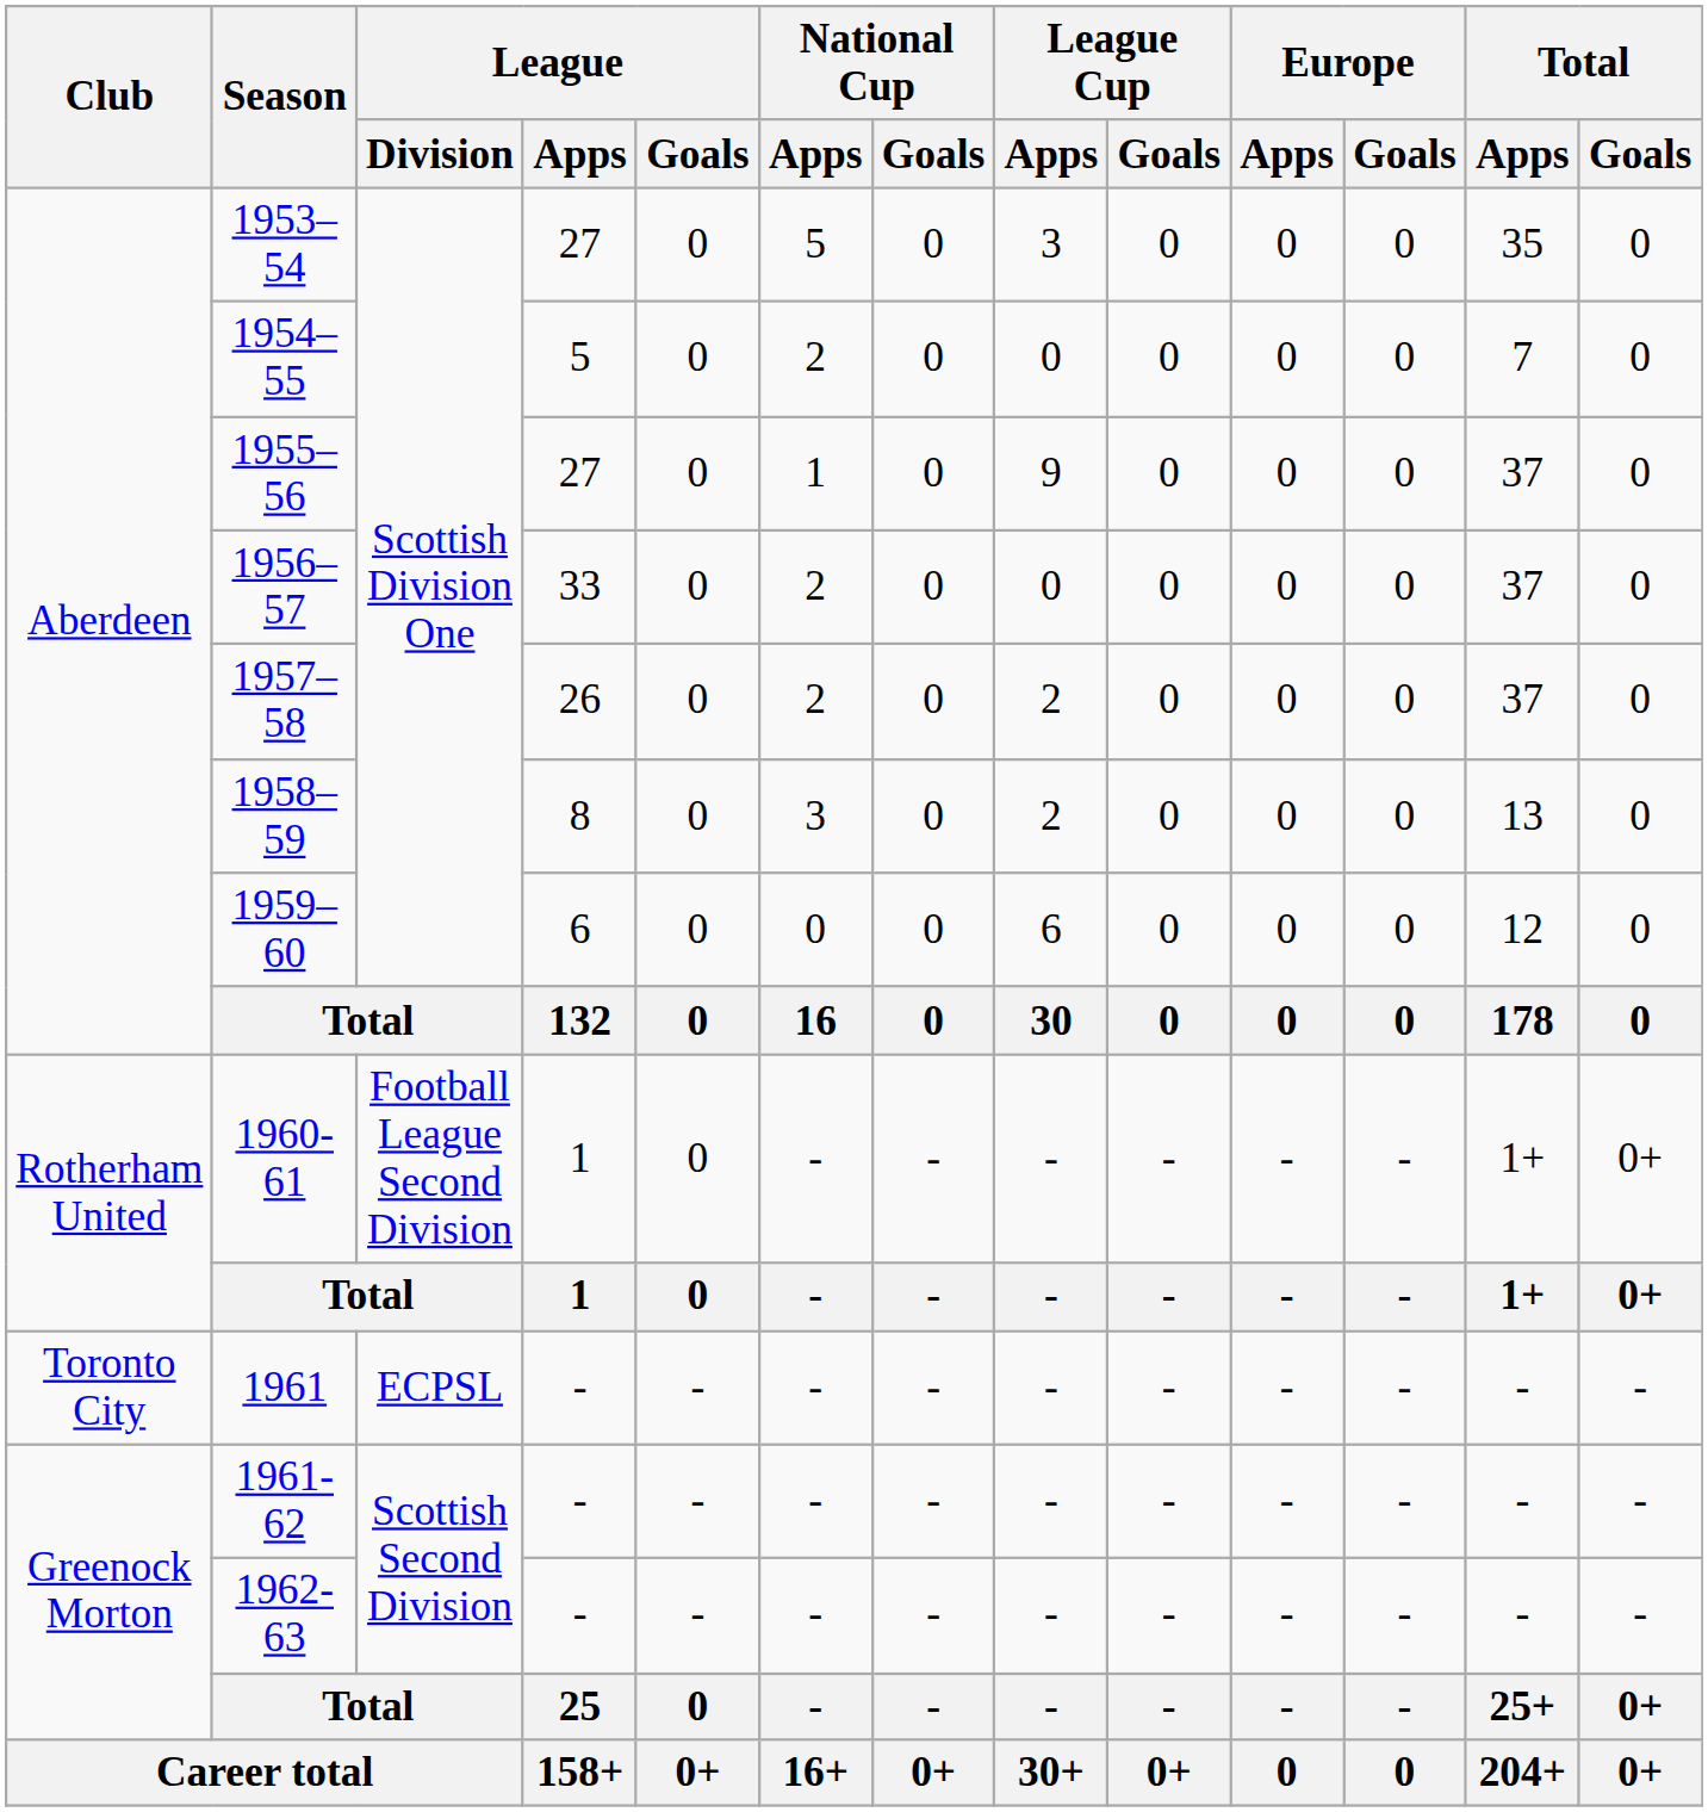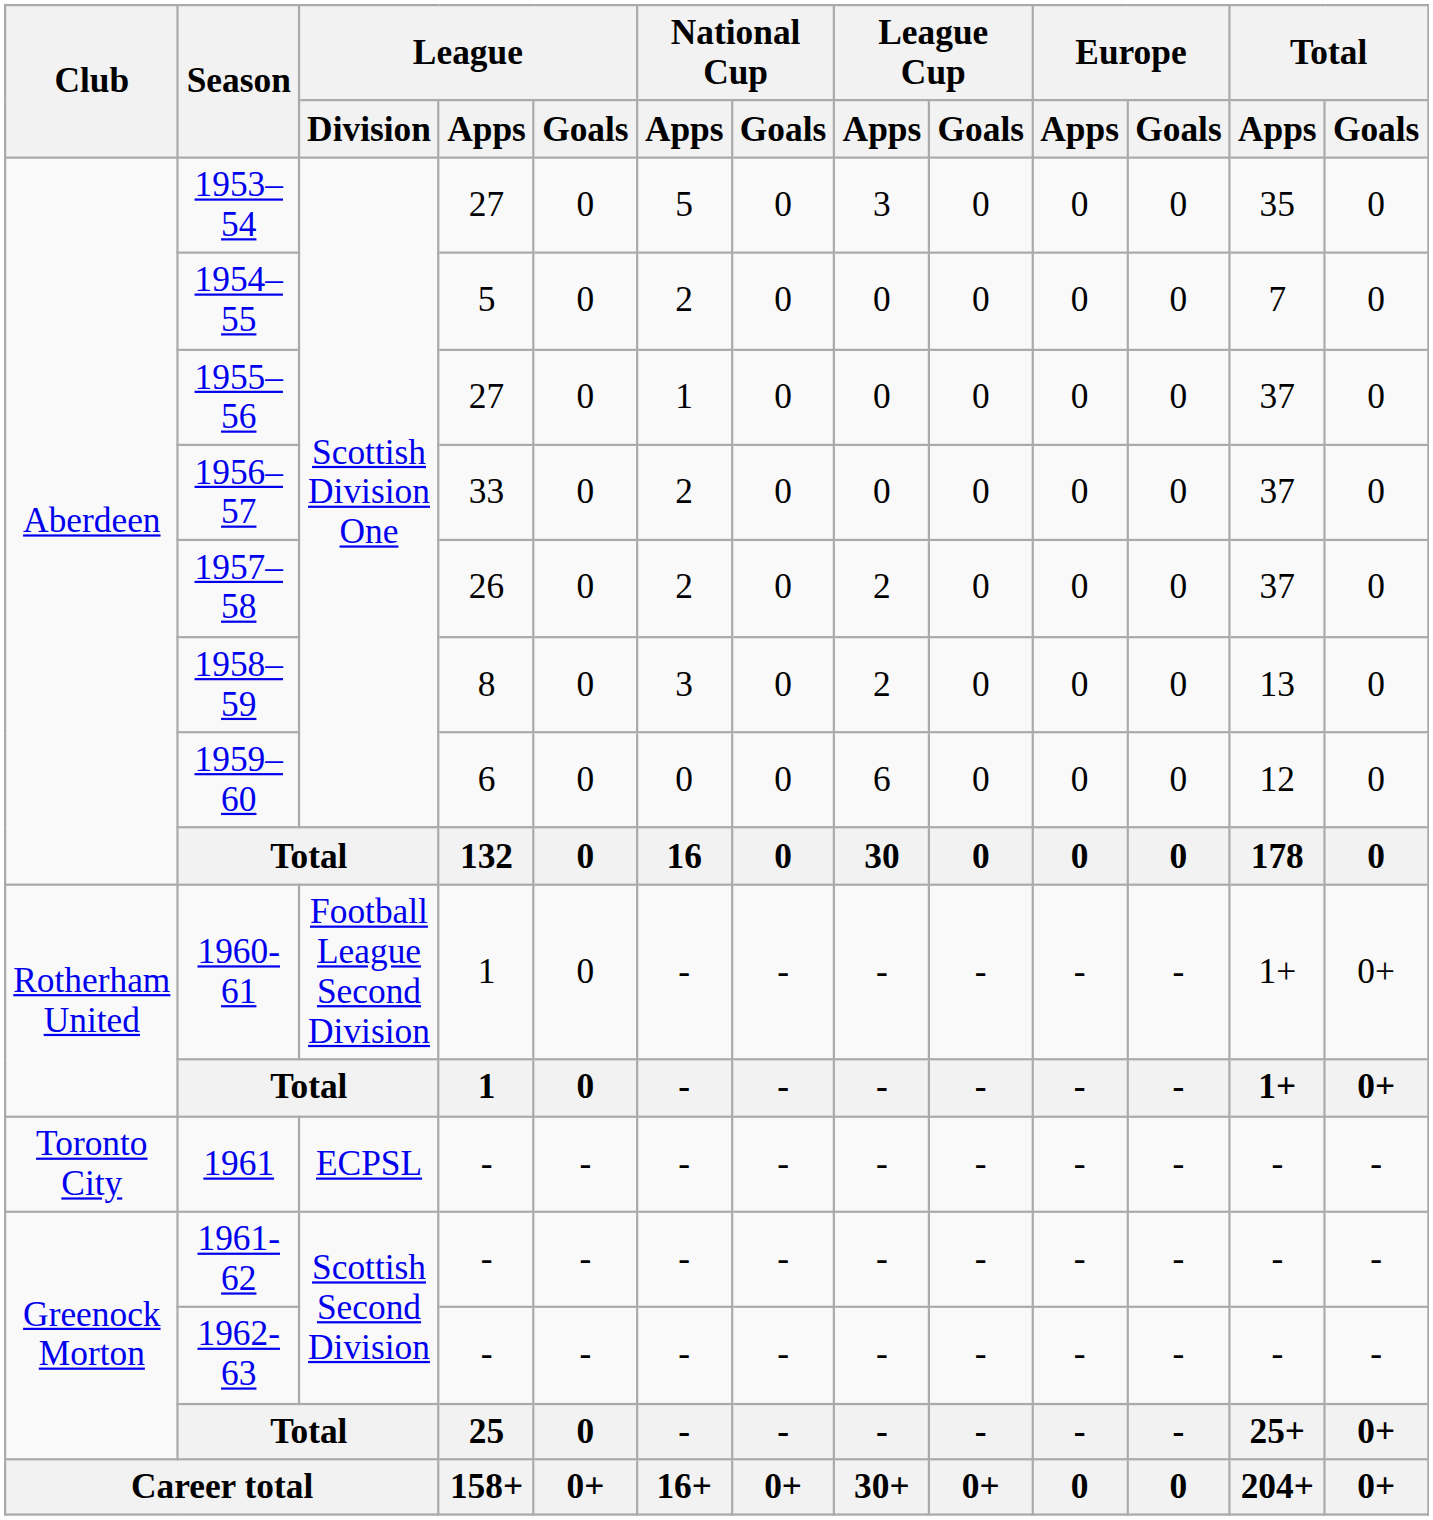1955–56 | League Cup / Apps: 9 -> 0
